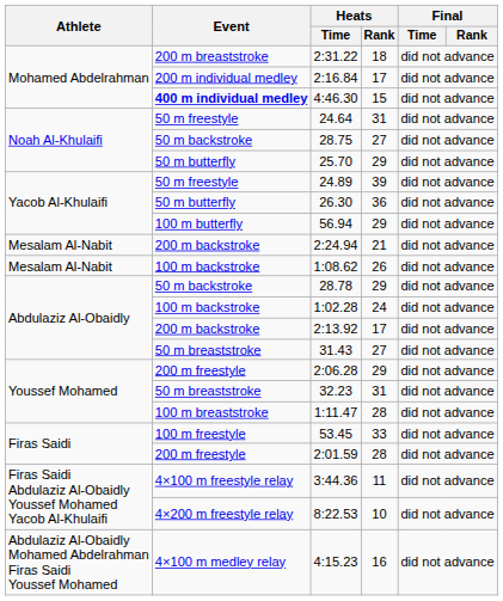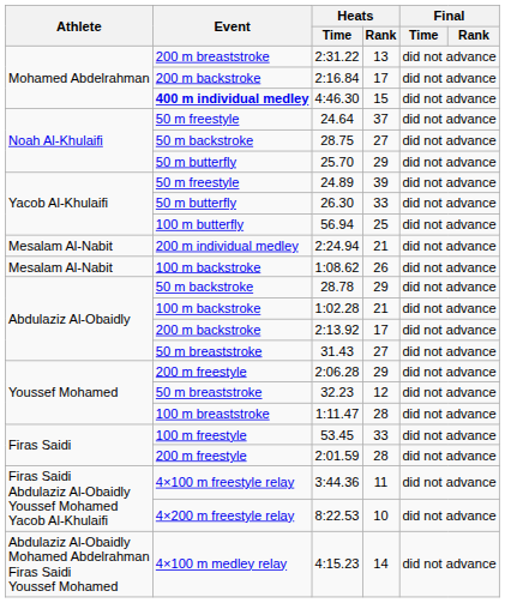2:31.22 | Heats / Rank: 18 -> 13
2:16.84 | Event: 200 m individual medley -> 200 m backstroke
24.64 | Heats / Rank: 31 -> 37
26.30 | Heats / Rank: 36 -> 33
56.94 | Heats / Rank: 29 -> 25
2:24.94 | Event: 200 m backstroke -> 200 m individual medley
1:02.28 | Heats / Rank: 24 -> 21
32.23 | Heats / Rank: 31 -> 12
4:15.23 | Heats / Rank: 16 -> 14
